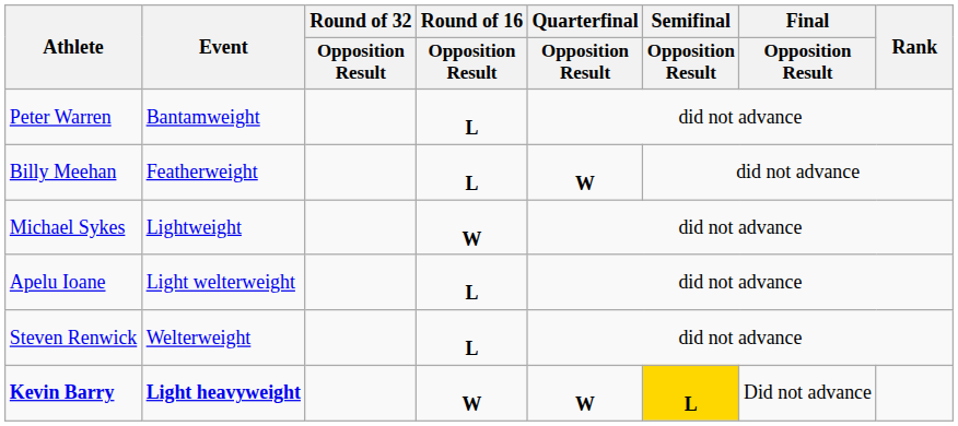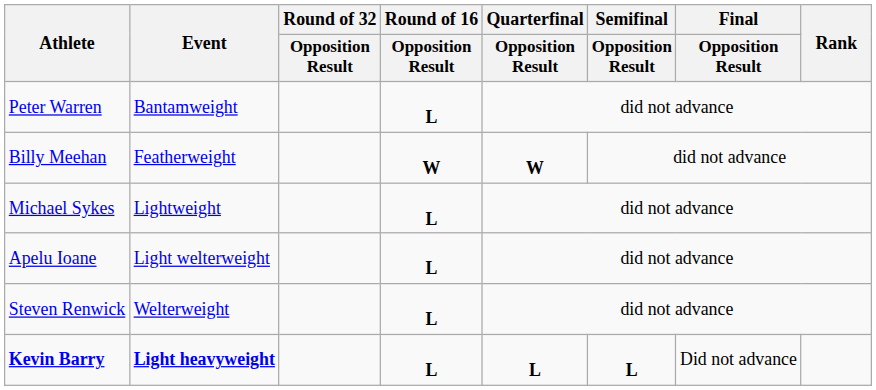Billy Meehan | Round of 16 / Opposition Result: L -> W
Michael Sykes | Round of 16 / Opposition Result: W -> L
Kevin Barry | Round of 16 / Opposition Result: W -> L
Kevin Barry | Quarterfinal / Opposition Result: W -> L
Kevin Barry | Semifinal / Opposition Result: gold background -> no background
